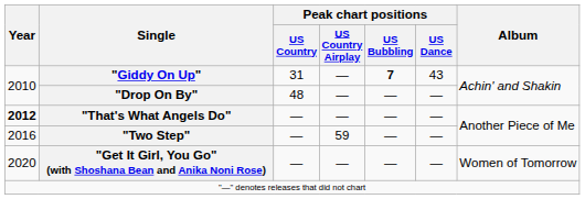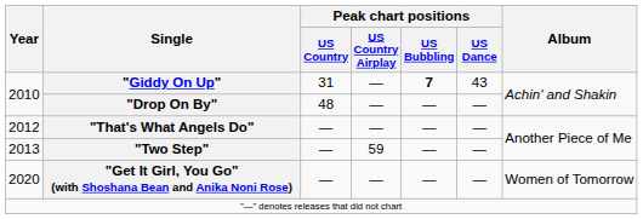"That's What Angels Do" | Year: bold -> normal
"Two Step" | Year: 2016 -> 2013
